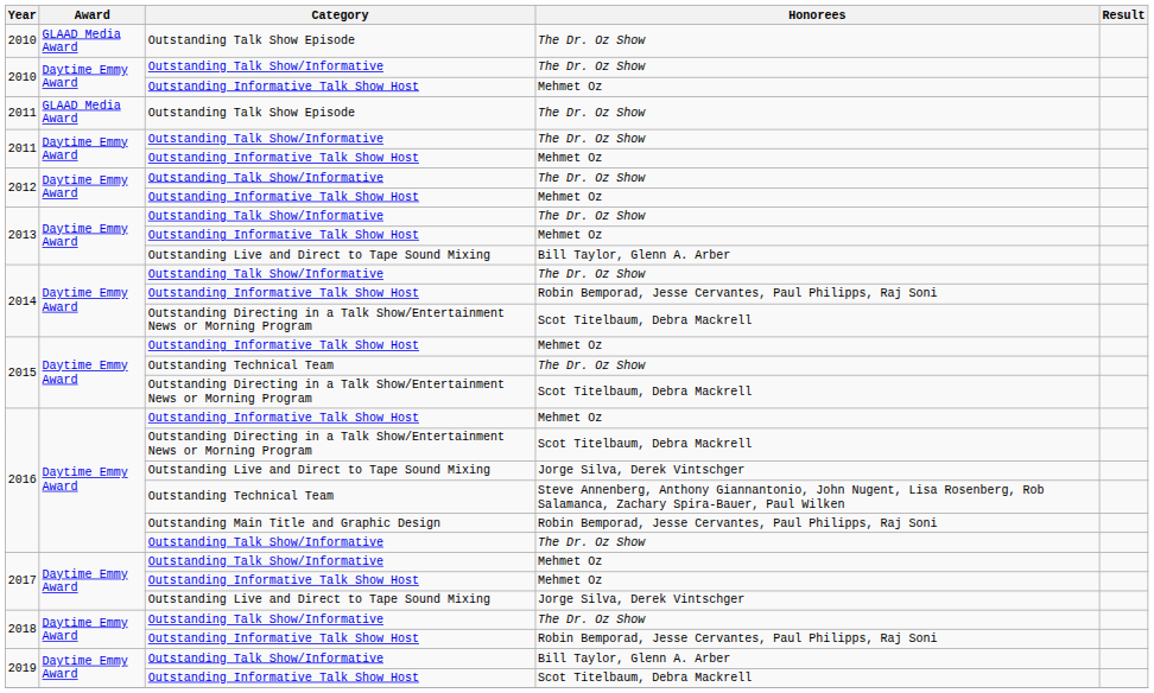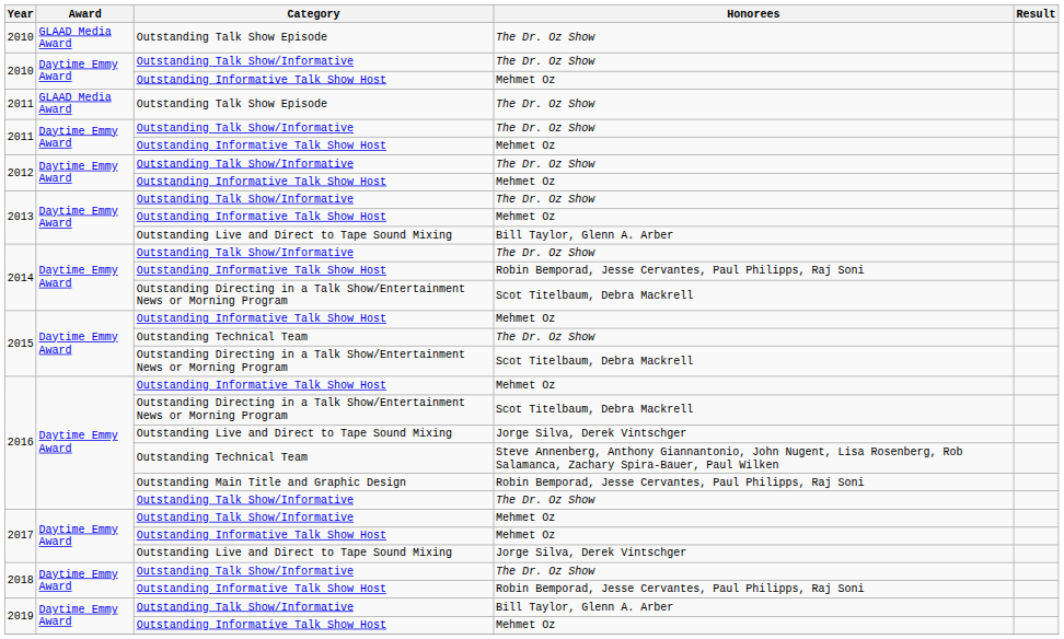2019 / Outstanding Informative Talk Show Host | Honorees: Scot Titelbaum, Debra Mackrell -> Mehmet Oz
